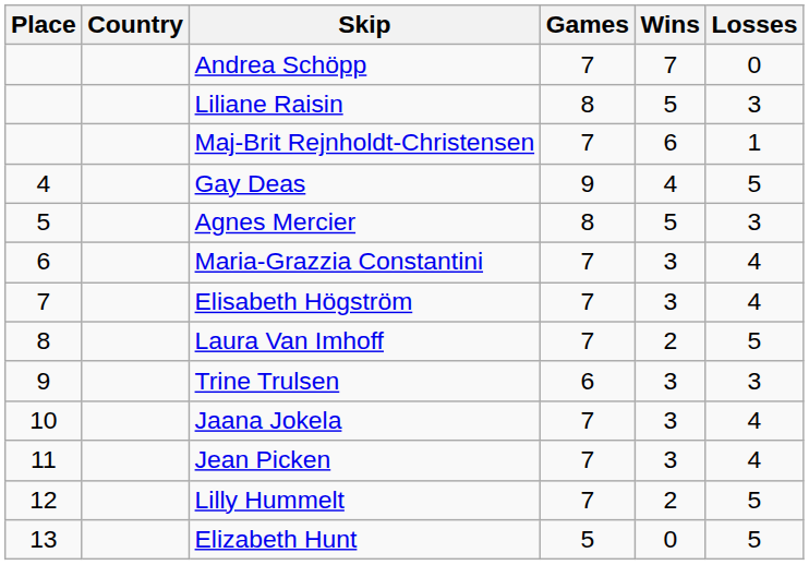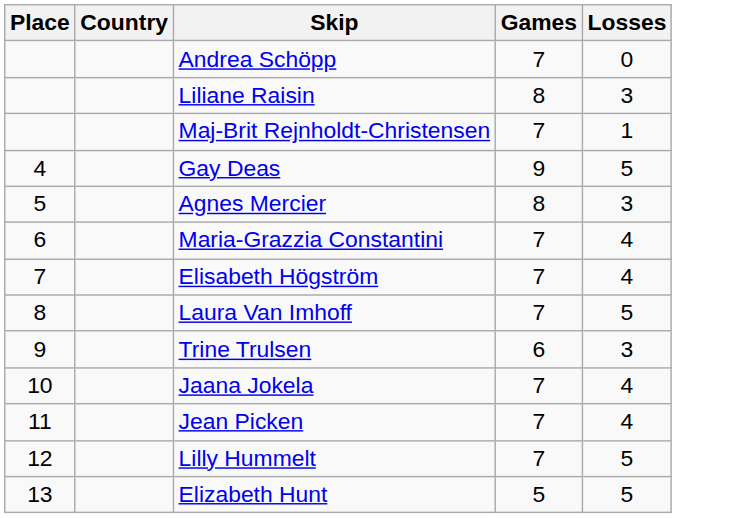- column: Wins | 7 | 5 | 6 | 4 | 5 | 3 | 3 | 2 | 3 | 3 | 3 | 2 | 0
